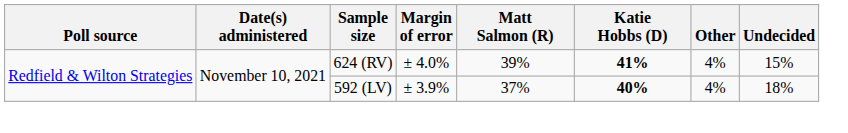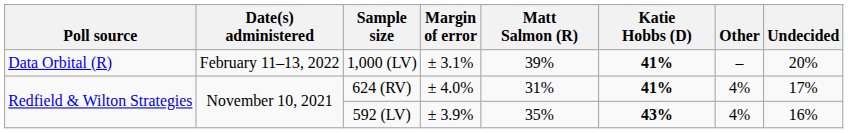+ row: Data Orbital (R) | February 11–13, 2022 | 1,000 (LV) | ± 3.1% | 39% | 41% | – | 20%
624 (RV) | Matt Salmon (R): 39% -> 31%
624 (RV) | Undecided: 15% -> 17%
592 (LV) | Matt Salmon (R): 37% -> 35%
592 (LV) | Katie Hobbs (D): 40% -> 43%
592 (LV) | Undecided: 18% -> 16%
